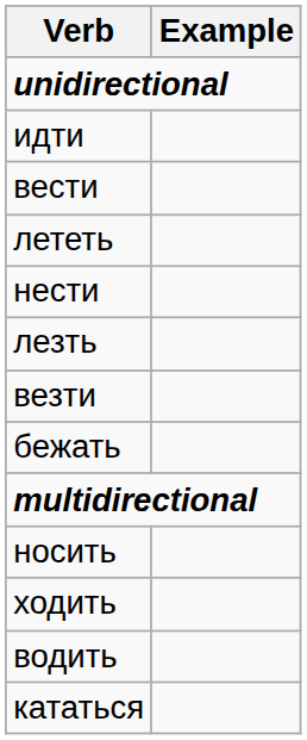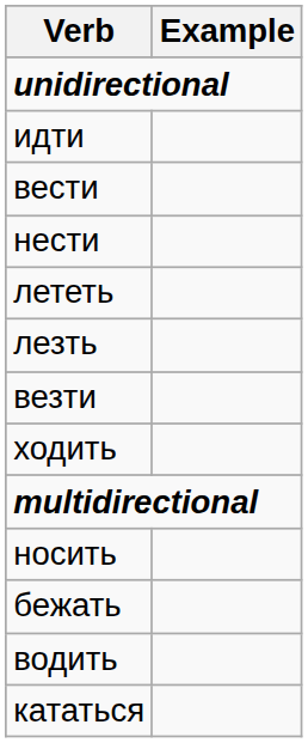rows swapped: нести <-> лететь
rows swapped: бежать <-> ходить
